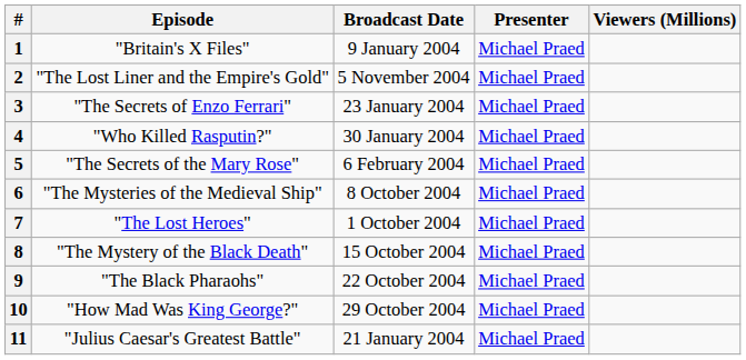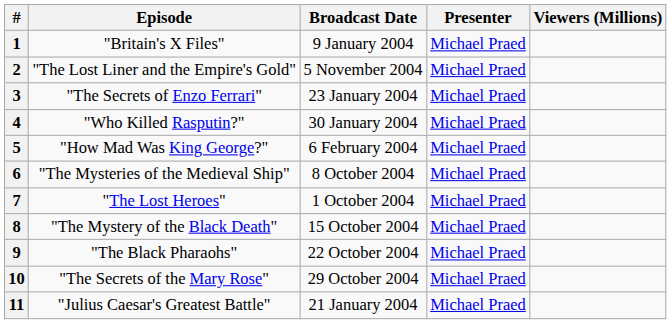5 | Episode: "The Secrets of the Mary Rose" -> "How Mad Was King George?"
10 | Episode: "How Mad Was King George?" -> "The Secrets of the Mary Rose"
